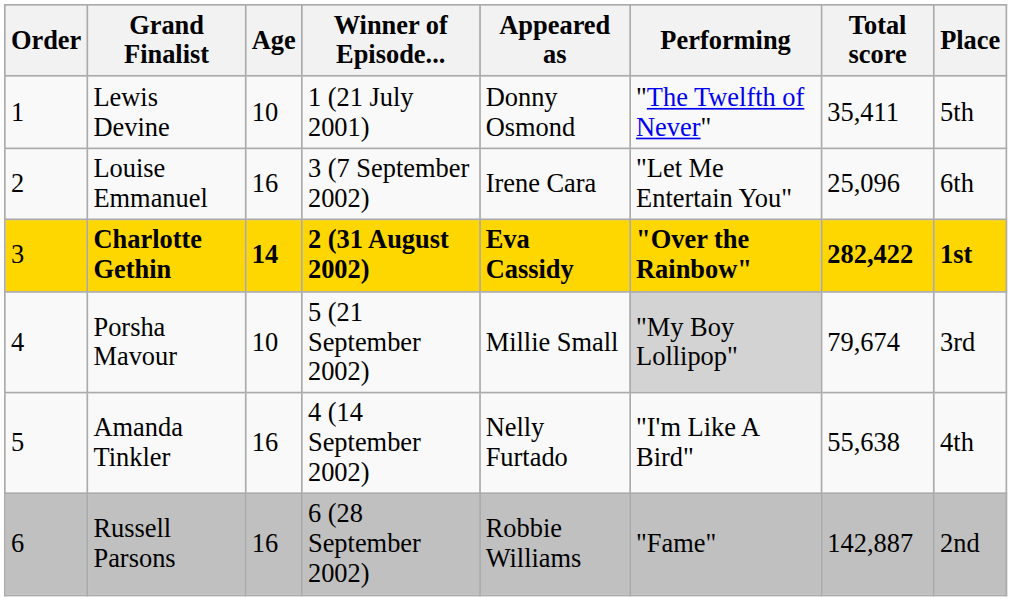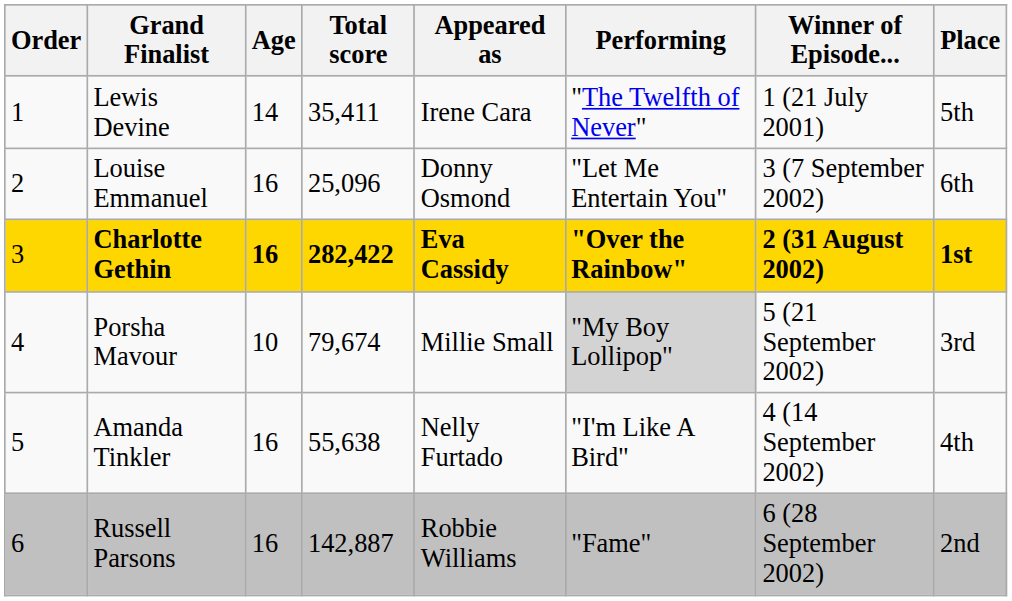columns swapped: Winner of Episode... <-> Total score
Lewis Devine | Age: 10 -> 14
Lewis Devine | Appeared as: Donny Osmond -> Irene Cara
Louise Emmanuel | Appeared as: Irene Cara -> Donny Osmond
Charlotte Gethin | Age: 14 -> 16
